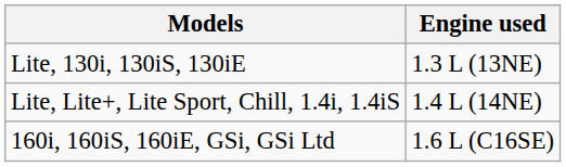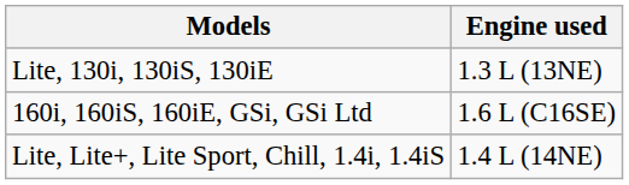rows swapped: Lite, Lite+, Lite Sport, Chill, 1.4i, 1.4iS <-> 160i, 160iS, 160iE, GSi, GSi Ltd
